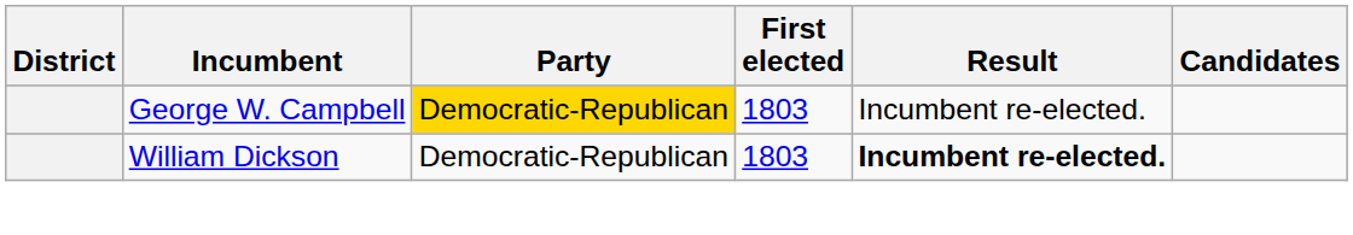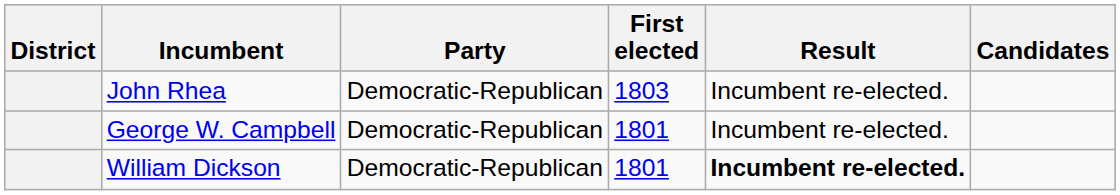+ row: John Rhea | Democratic-Republican | 1803 | Incumbent re-elected.
George W. Campbell | Party: gold background -> no background
George W. Campbell | First elected: 1803 -> 1801
William Dickson | First elected: 1803 -> 1801
